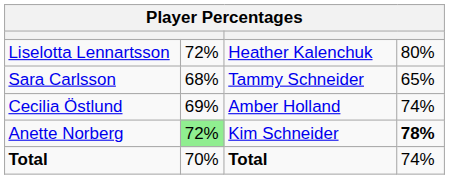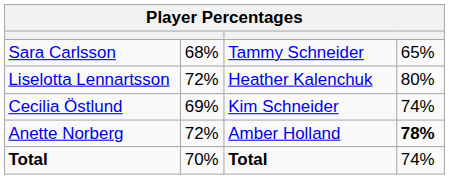rows swapped: Liselotta Lennartsson <-> Sara Carlsson
Cecilia Östlund | column 3: Amber Holland -> Kim Schneider
Anette Norberg | column 2: lightgreen background -> no background
Anette Norberg | column 3: Kim Schneider -> Amber Holland
